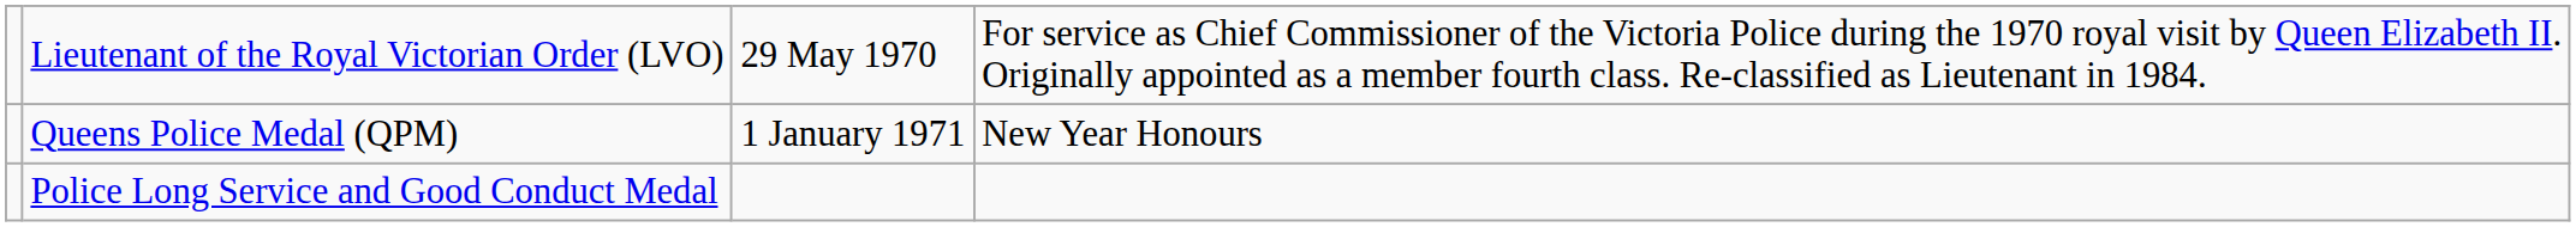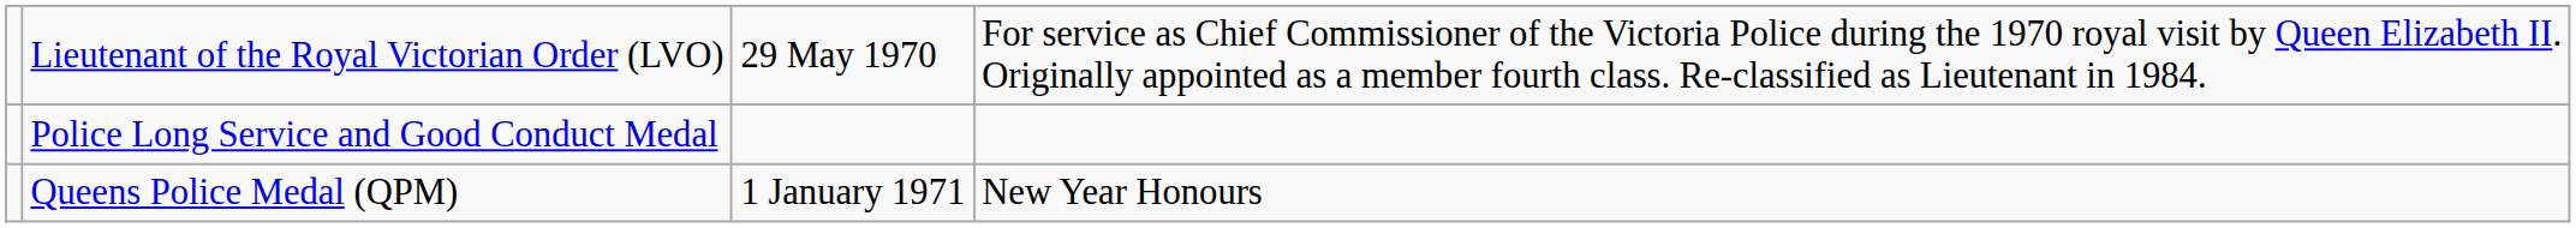rows swapped: Queens Police Medal (QPM) <-> Police Long Service and Good Conduct Medal
